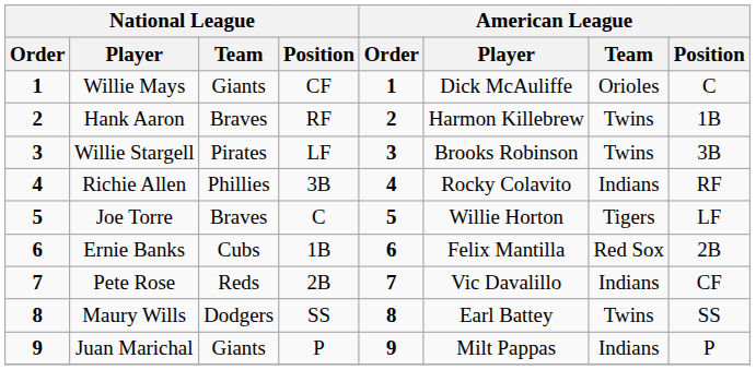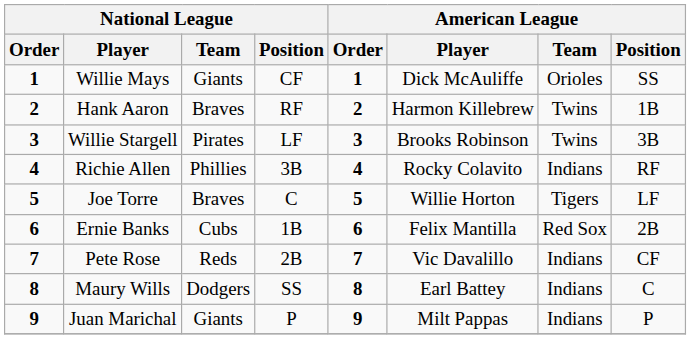Willie Mays | American League / Position: C -> SS
Maury Wills | American League / Team: Twins -> Indians
Maury Wills | American League / Position: SS -> C
